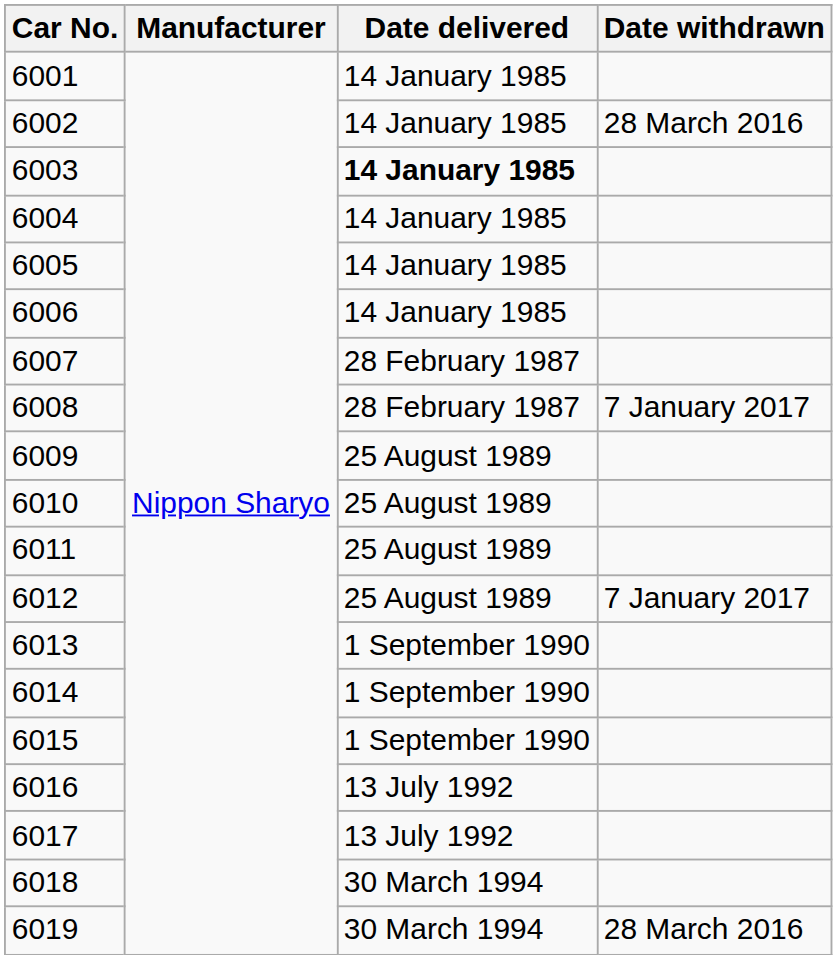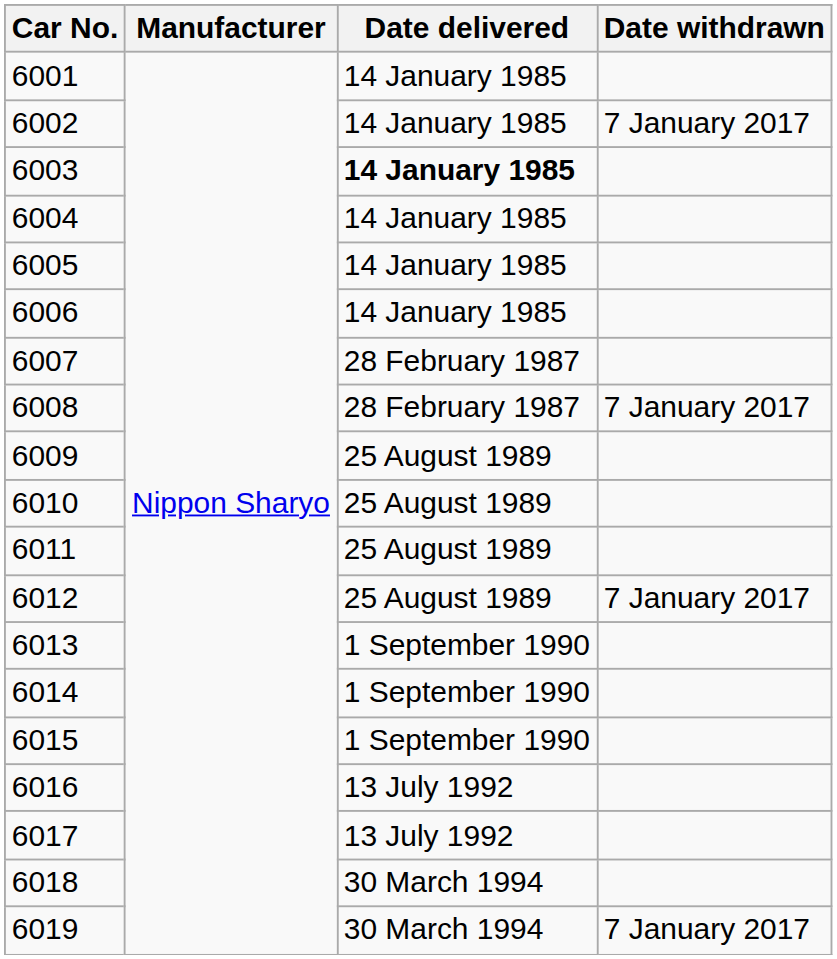6002 | Date withdrawn: 28 March 2016 -> 7 January 2017
6019 | Date withdrawn: 28 March 2016 -> 7 January 2017
